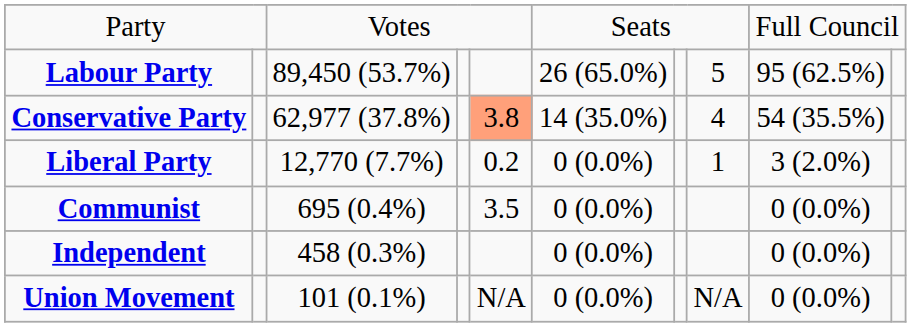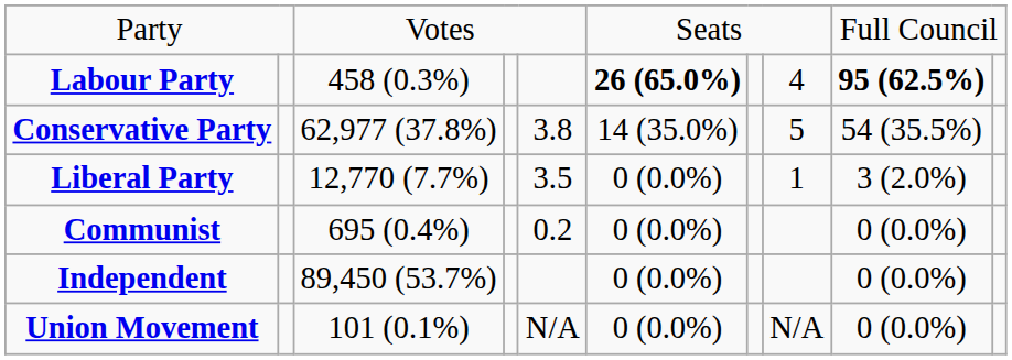Labour Party | column 3: 89,450 (53.7%) -> 458 (0.3%)
Labour Party | column 6: normal -> bold
Labour Party | column 8: 5 -> 4
Labour Party | column 9: normal -> bold
Conservative Party | column 5: lightsalmon background -> no background
Conservative Party | column 8: 4 -> 5
Liberal Party | column 5: 0.2 -> 3.5
Communist | column 5: 3.5 -> 0.2
Independent | column 3: 458 (0.3%) -> 89,450 (53.7%)
